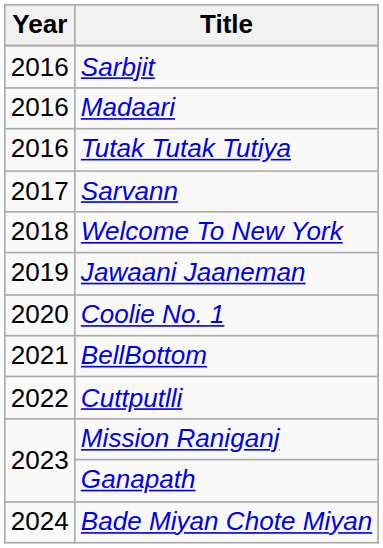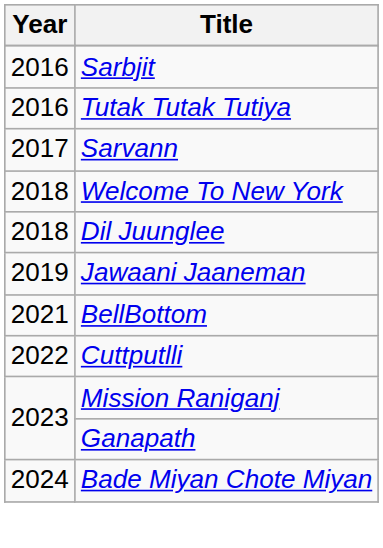- row: 2016 | Madaari
+ row: 2018 | Dil Juunglee
- row: 2020 | Coolie No. 1
